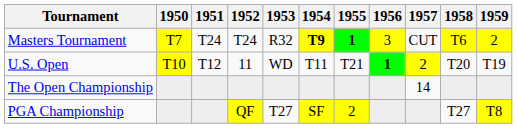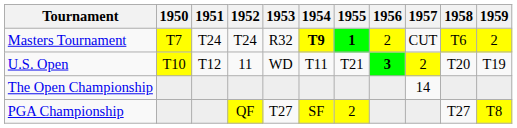Masters Tournament | 1956: 3 -> 2
U.S. Open | 1956: 1 -> 3
